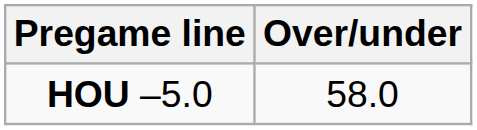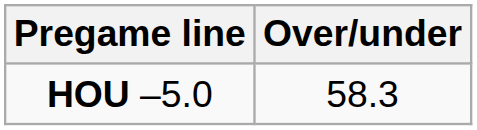HOU –5.0 | Over/under: 58.0 -> 58.3
